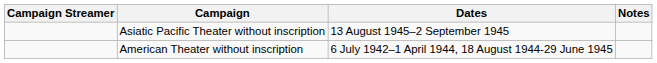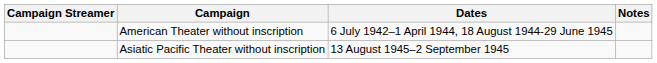rows swapped: American Theater without inscription <-> Asiatic Pacific Theater without inscription
